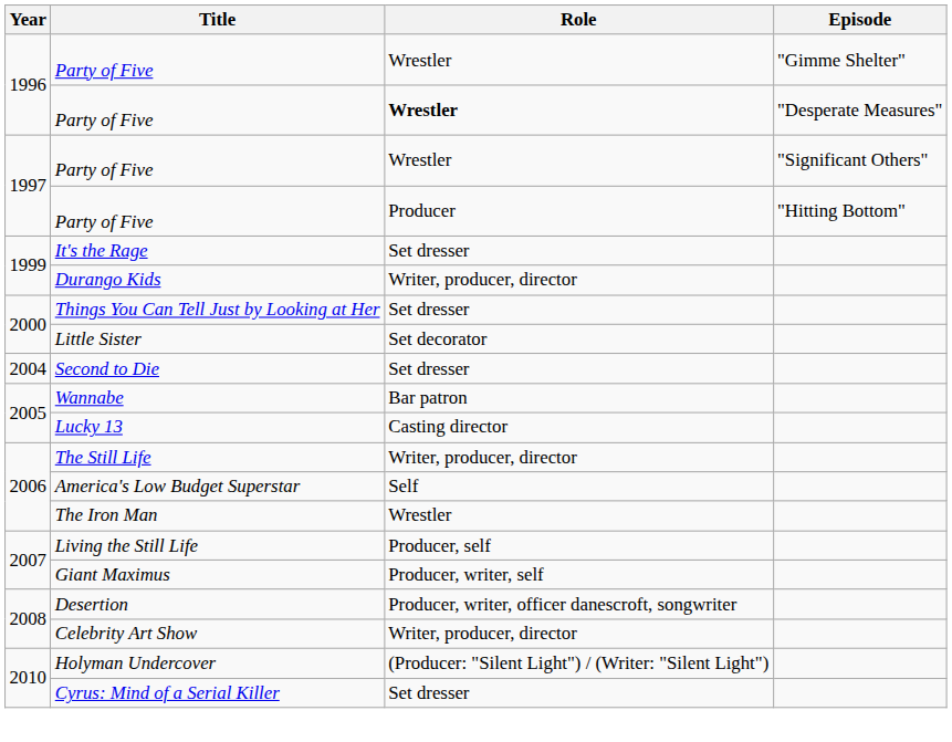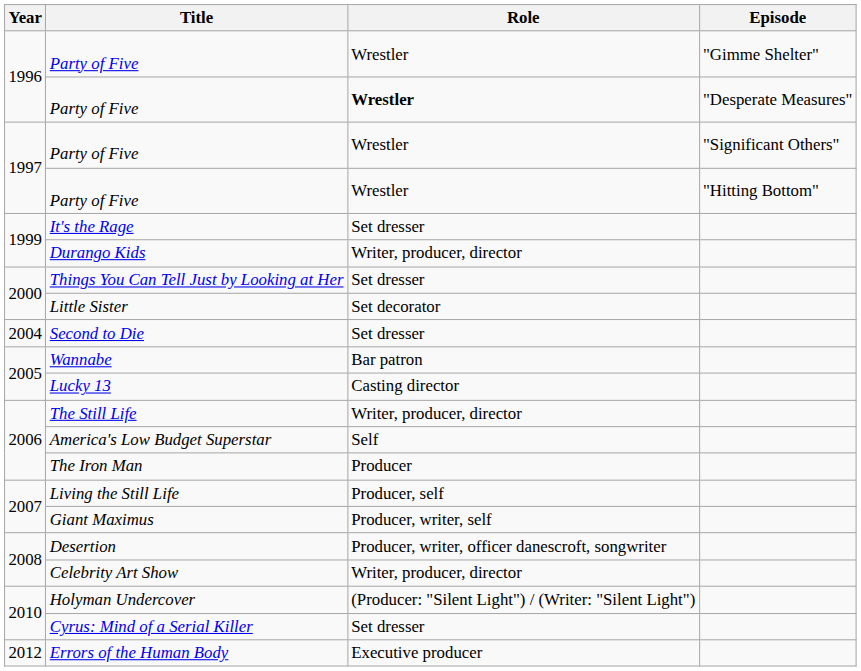Party of Five / "Hitting Bottom" | Role: Producer -> Wrestler
The Iron Man | Role: Wrestler -> Producer
+ row: 2012 | Errors of the Human Body | Executive producer
